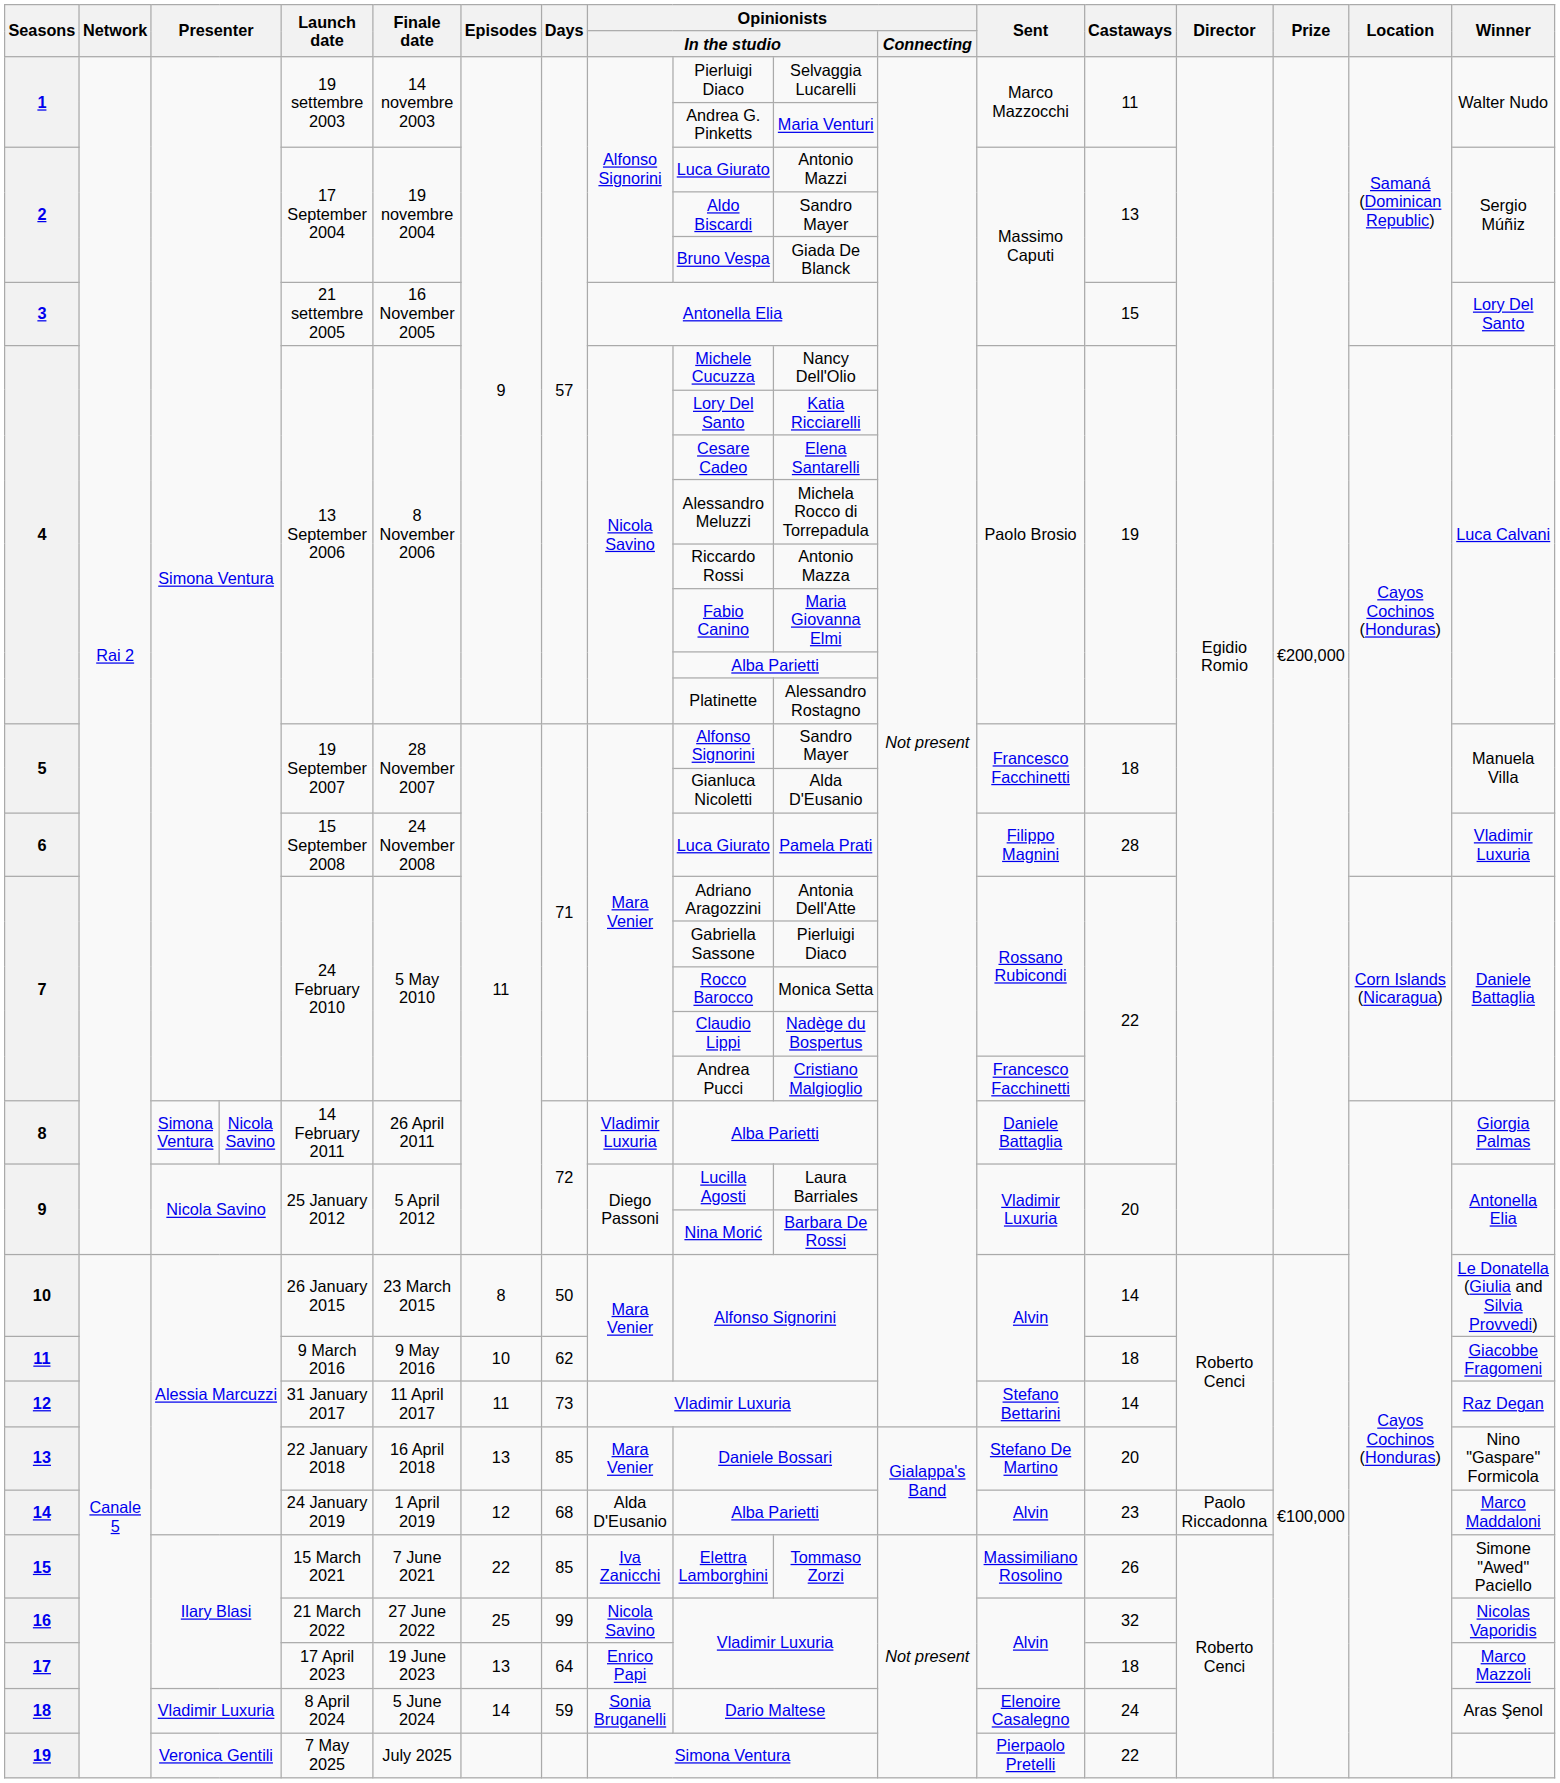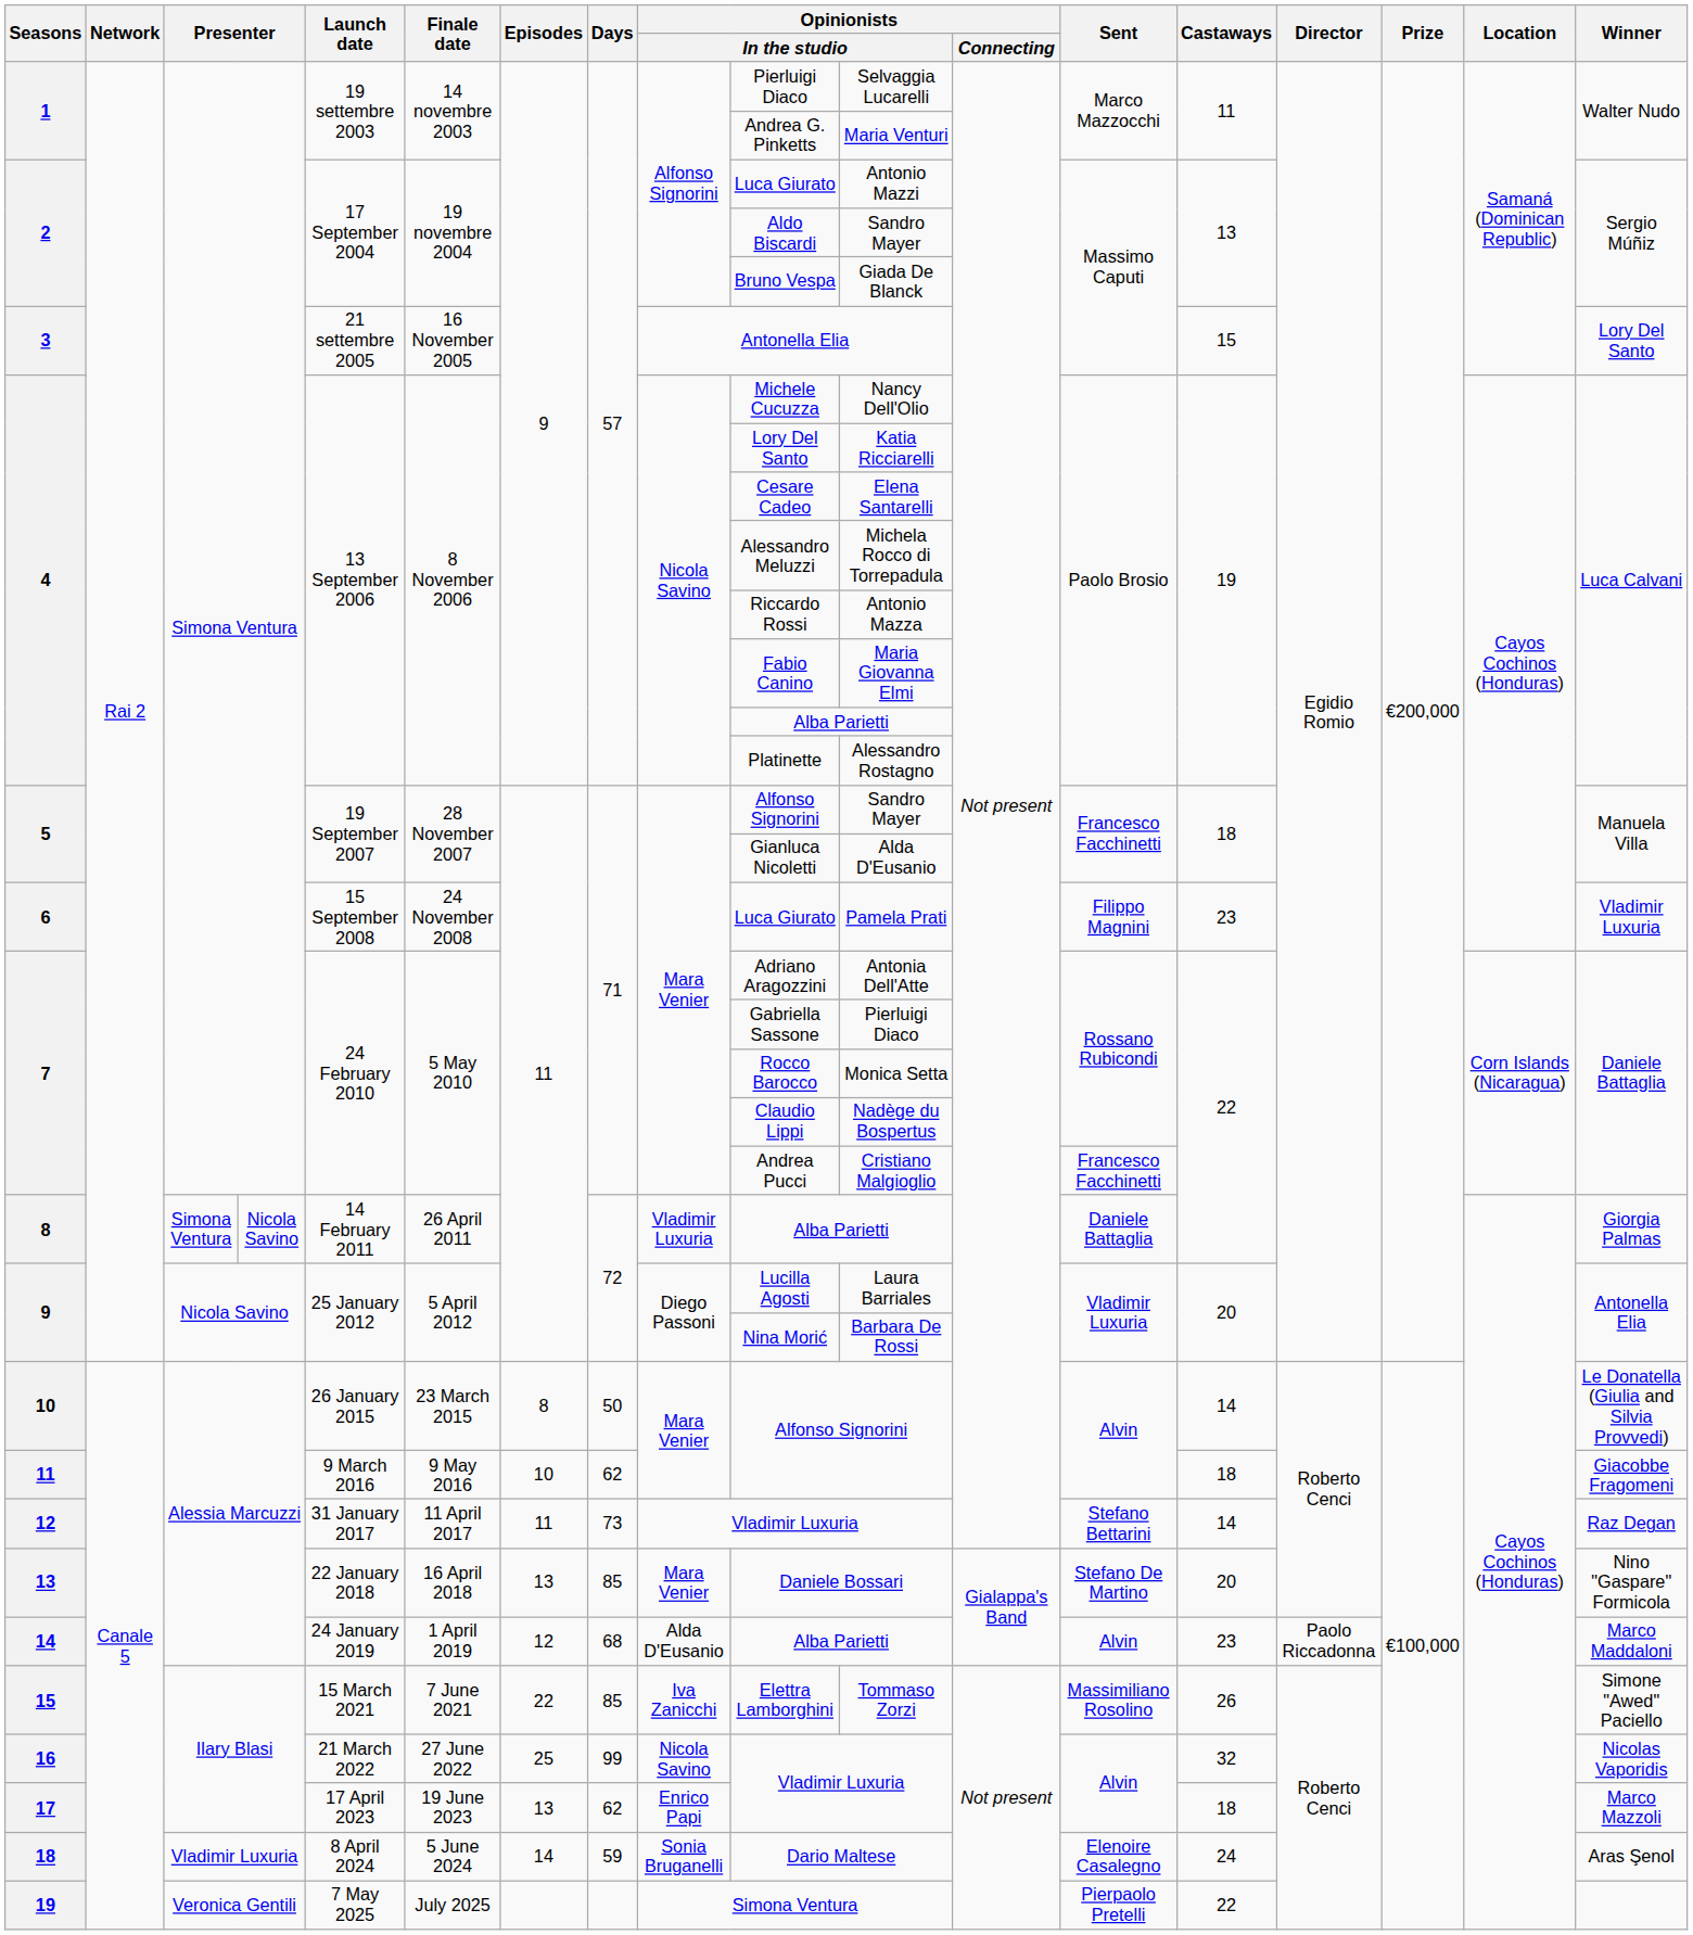6 | Castaways: 28 -> 23
17 | Days: 64 -> 62
